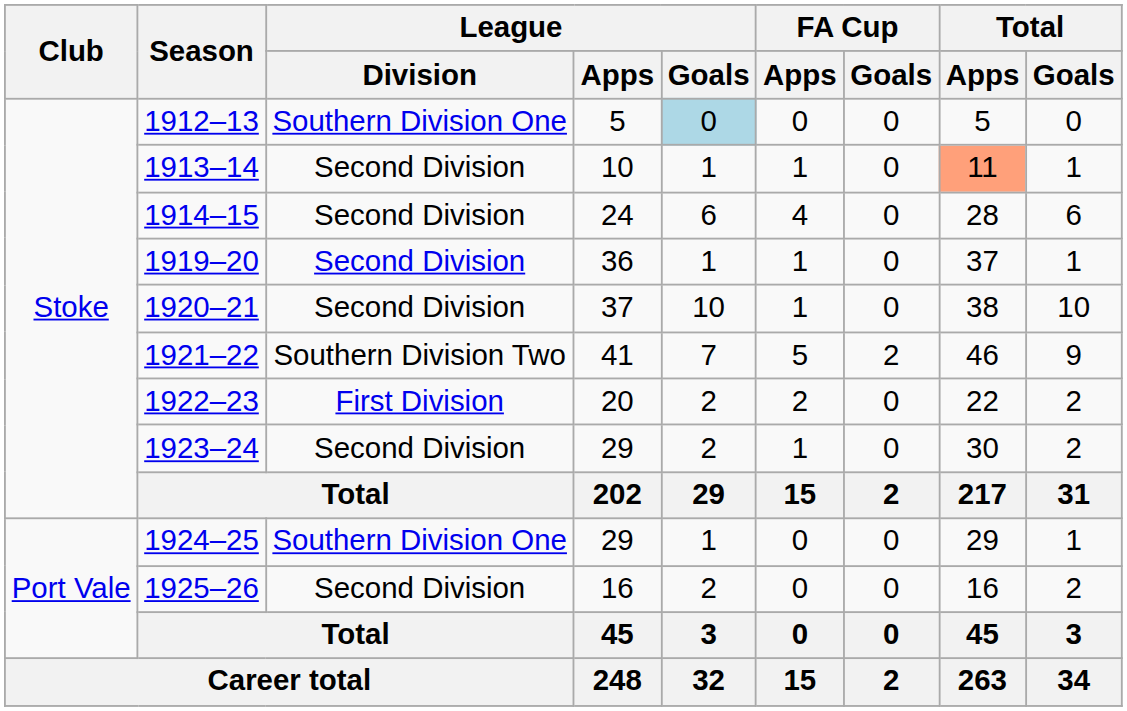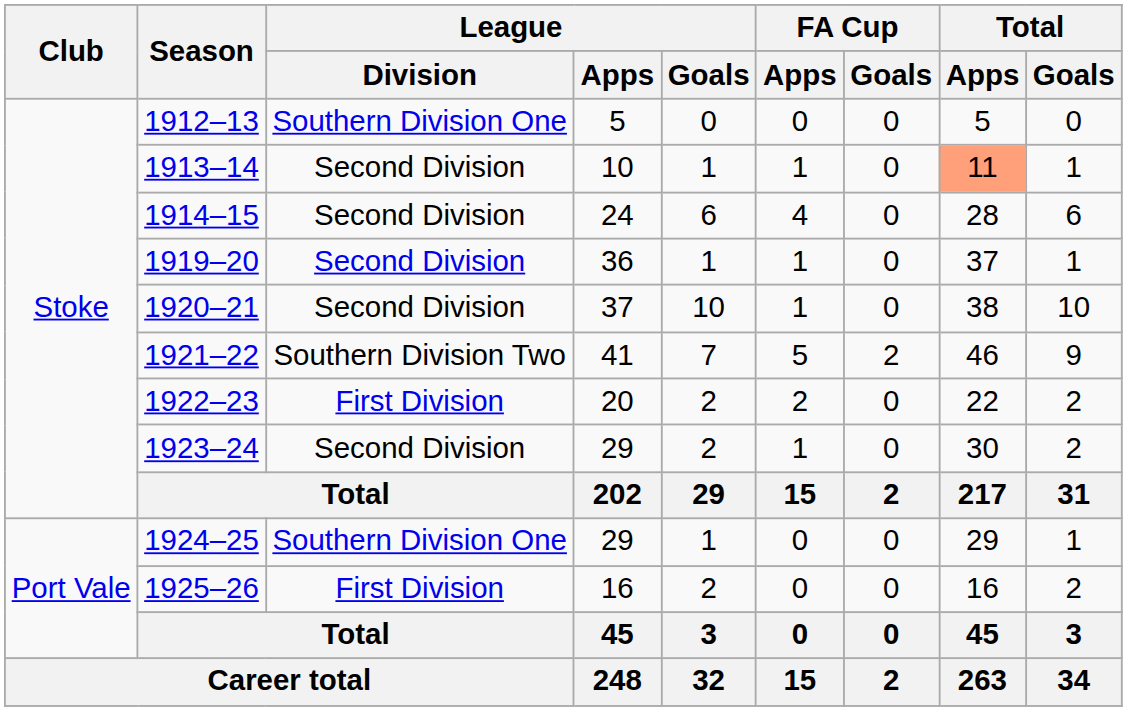1912–13 | League / Goals: lightblue background -> no background
1925–26 | League / Division: Second Division -> First Division
